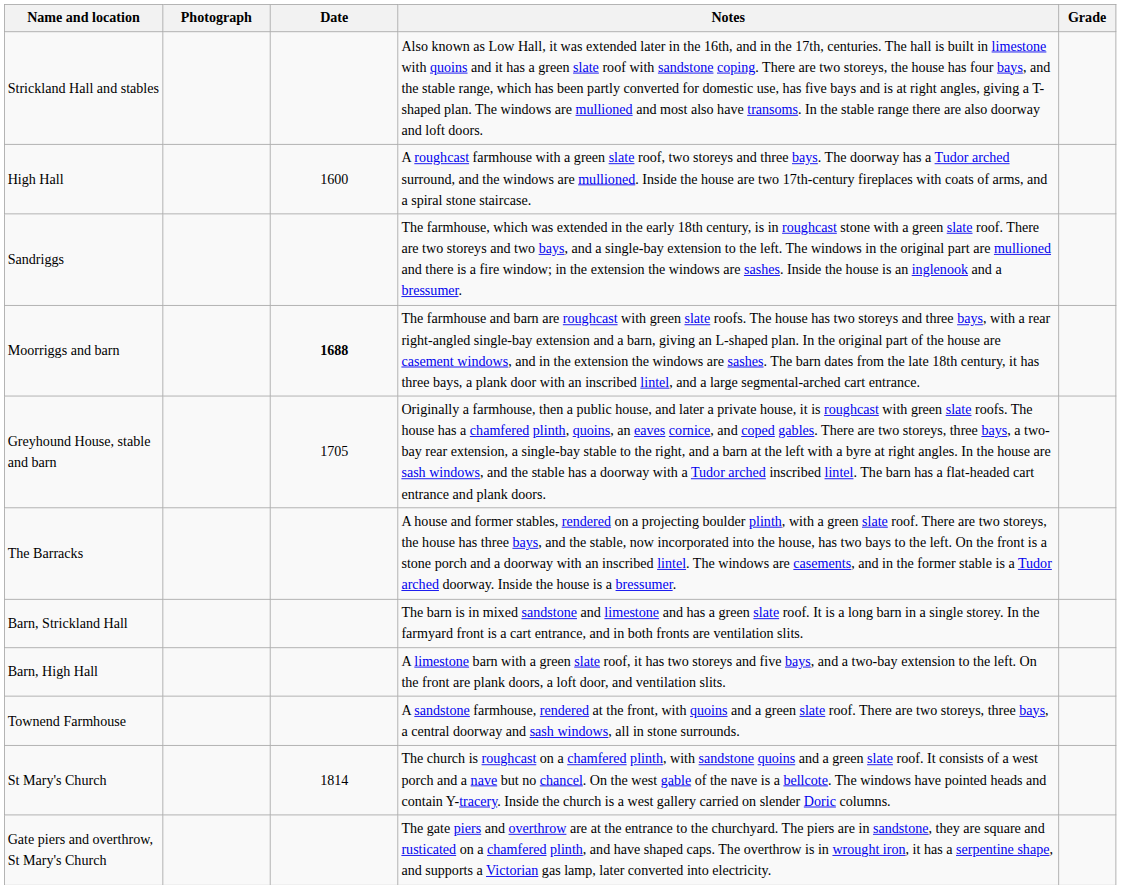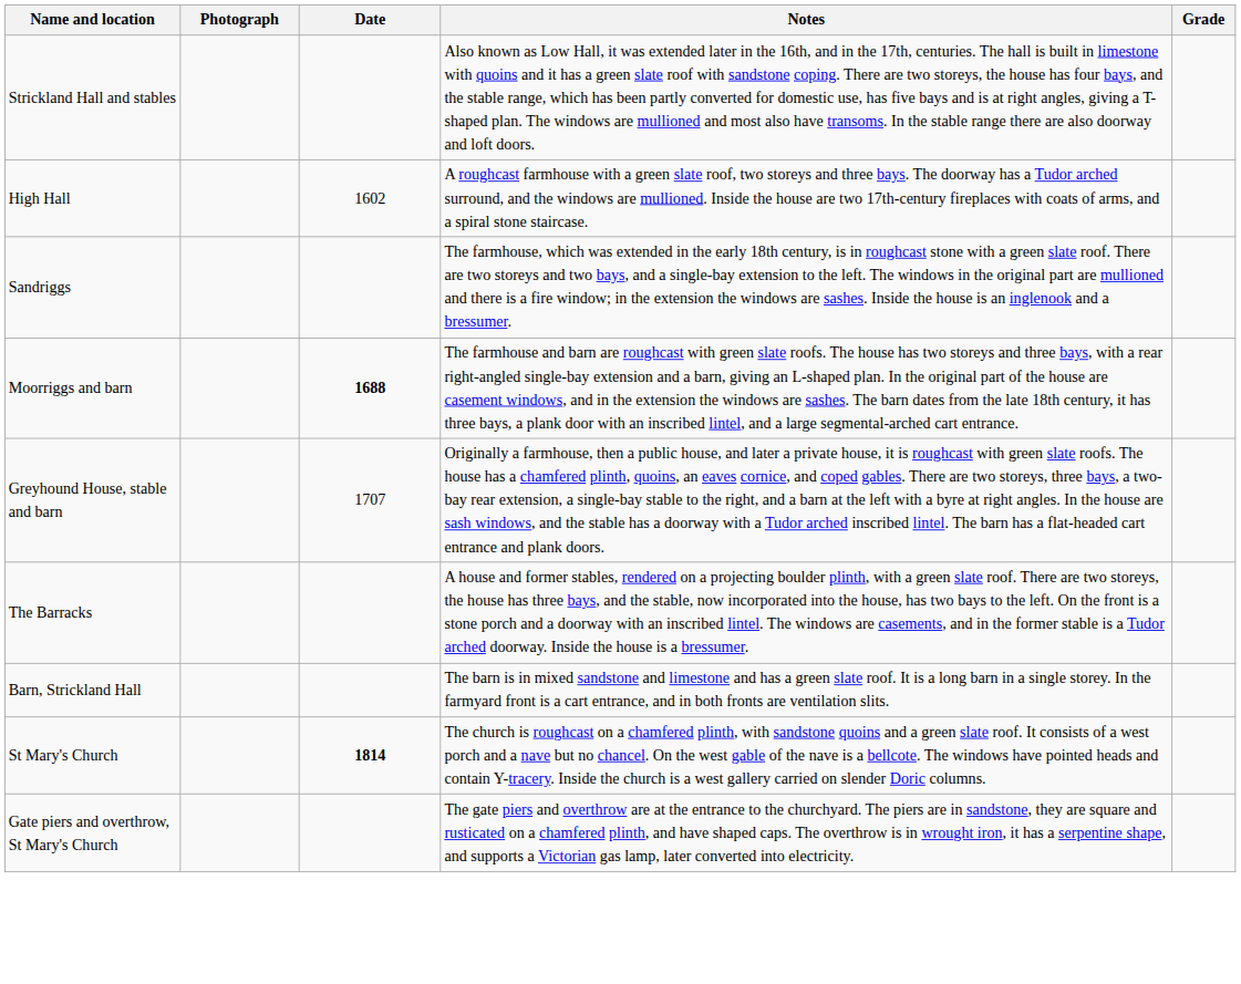High Hall | Date: 1600 -> 1602
Greyhound House, stable and barn | Date: 1705 -> 1707
- row: Barn, High Hall | A limestone barn with a green slate roof, it has two storeys and five bays, and a two-bay extension to the left. On the front are plank doors, a loft door, and ventilation slits.
- row: Townend Farmhouse | A sandstone farmhouse, rendered at the front, with quoins and a green slate roof. There are two storeys, three bays, a central doorway and sash windows, all in stone surrounds.
St Mary's Church | Date: normal -> bold
